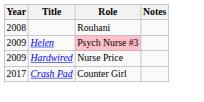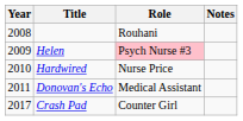Hardwired | Year: 2009 -> 2010
+ row: 2011 | Donovan's Echo | Medical Assistant
